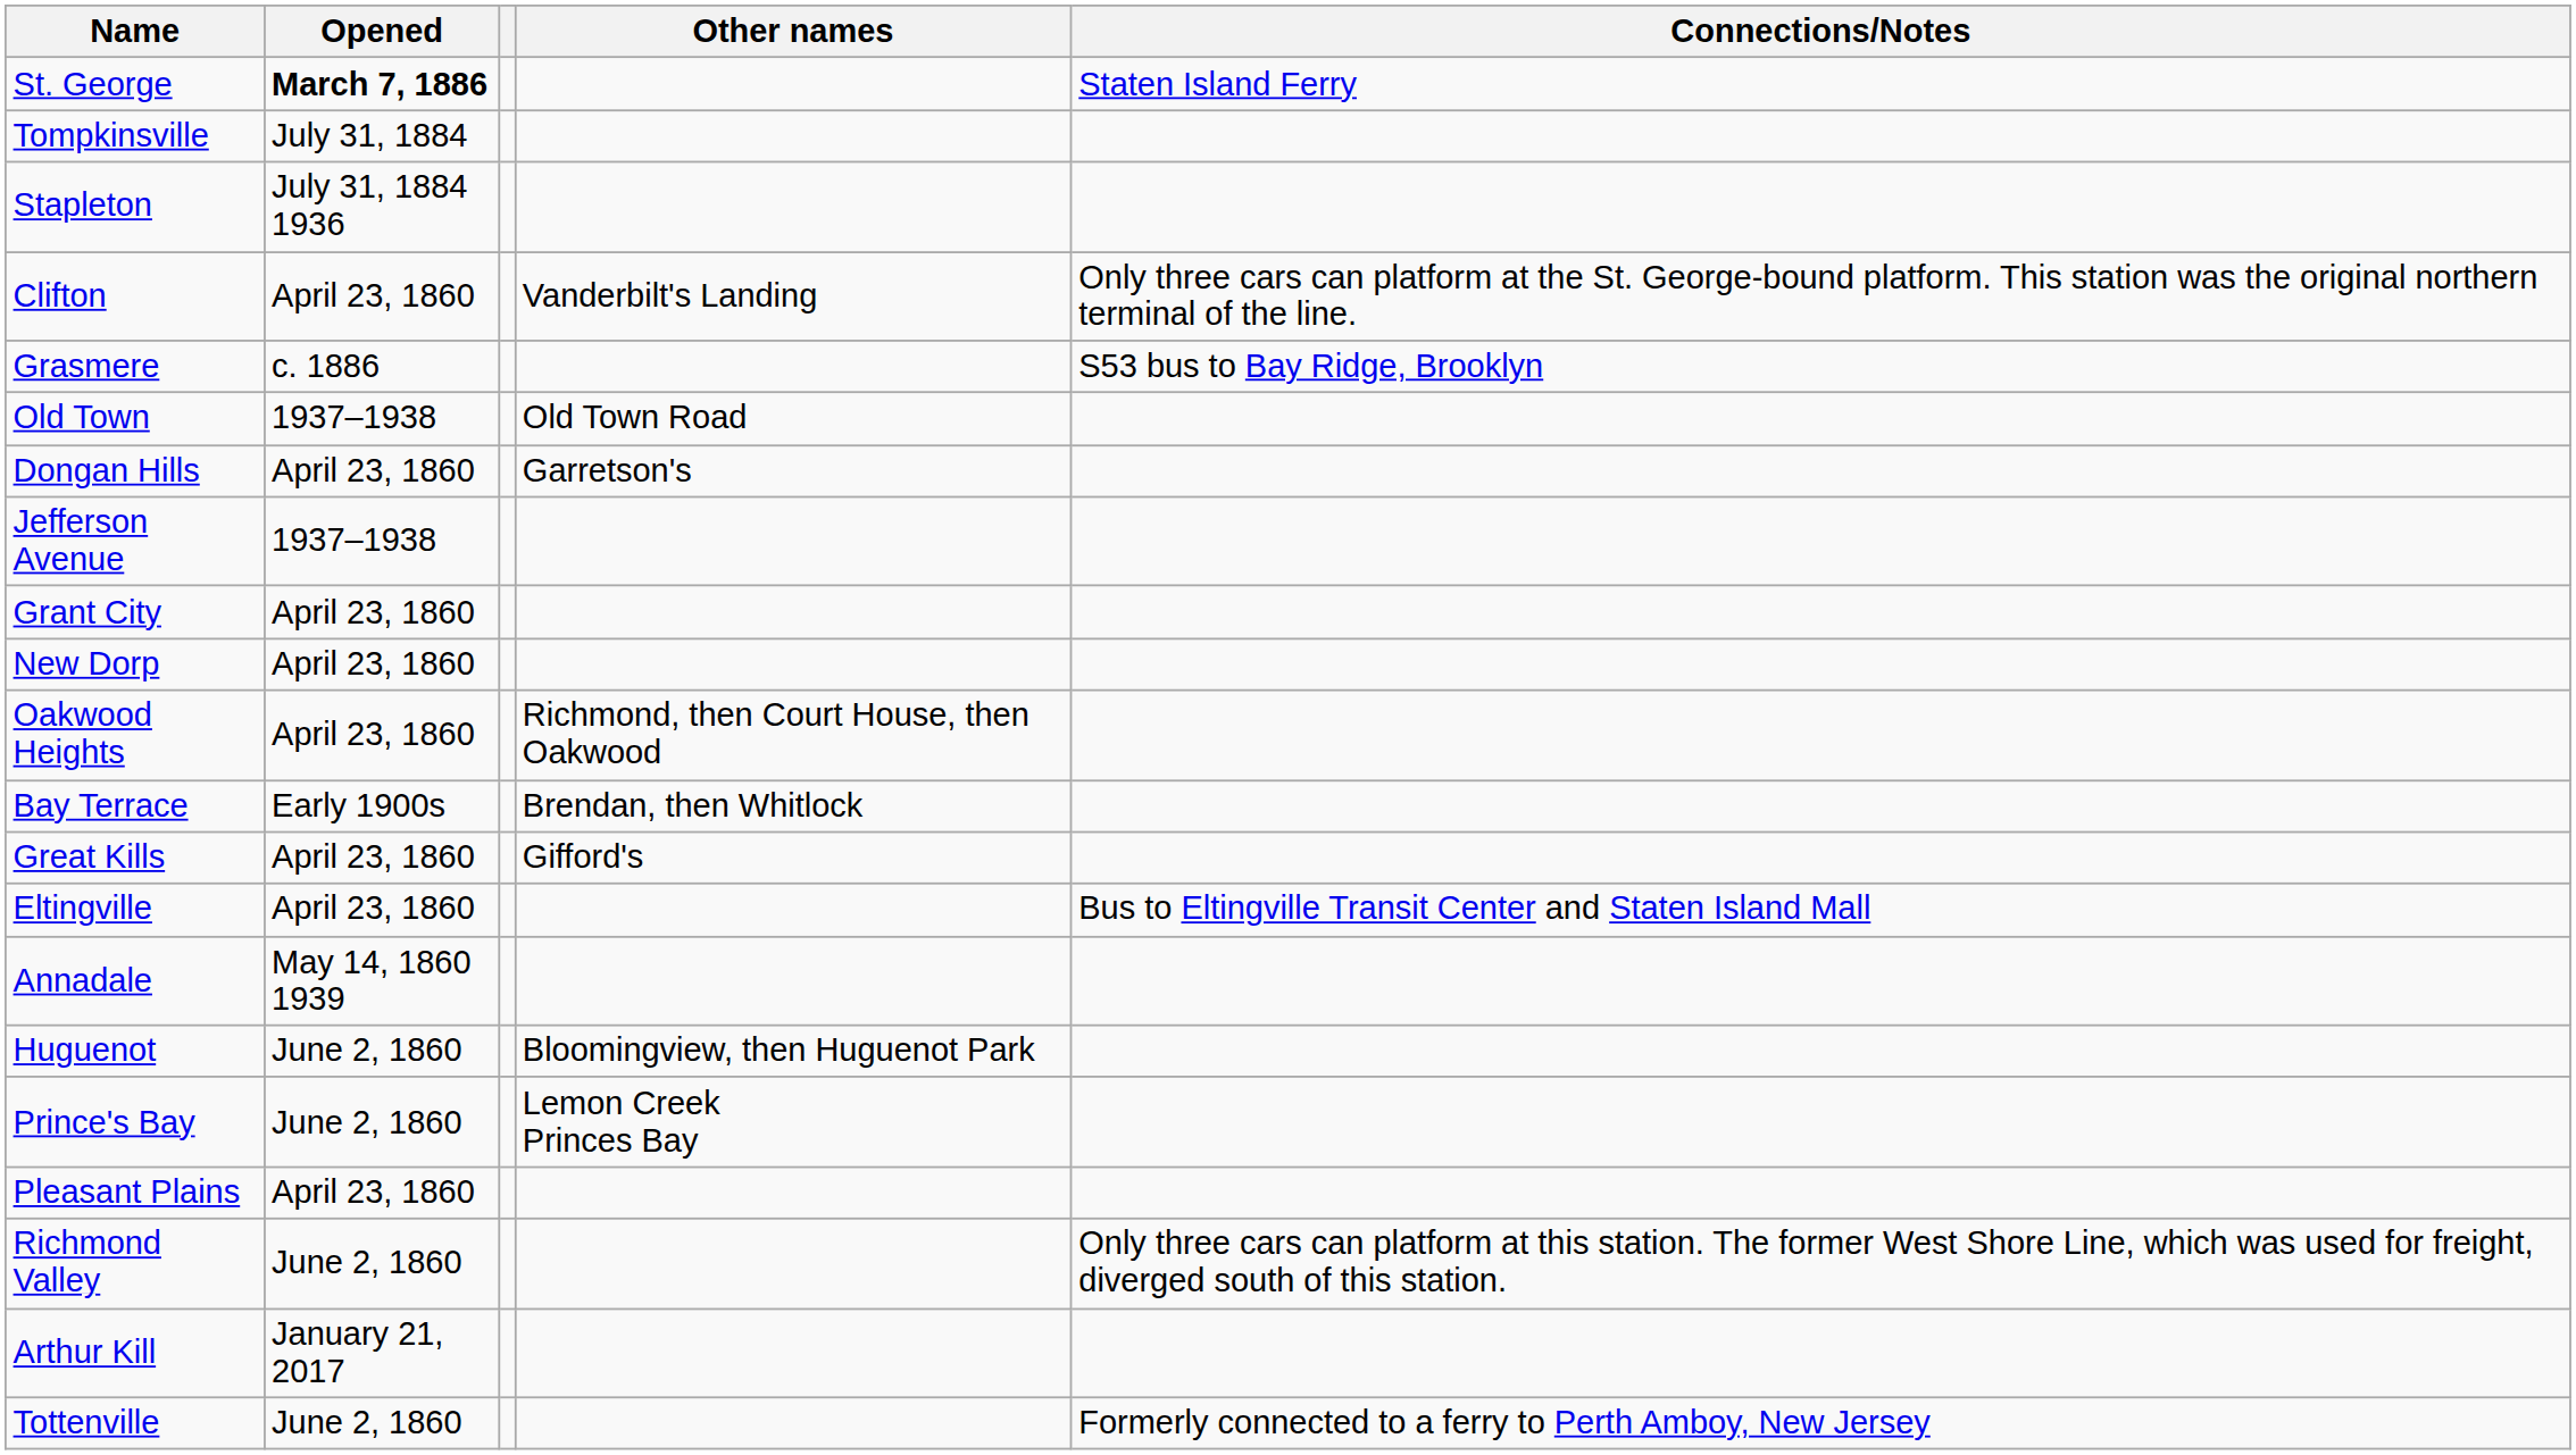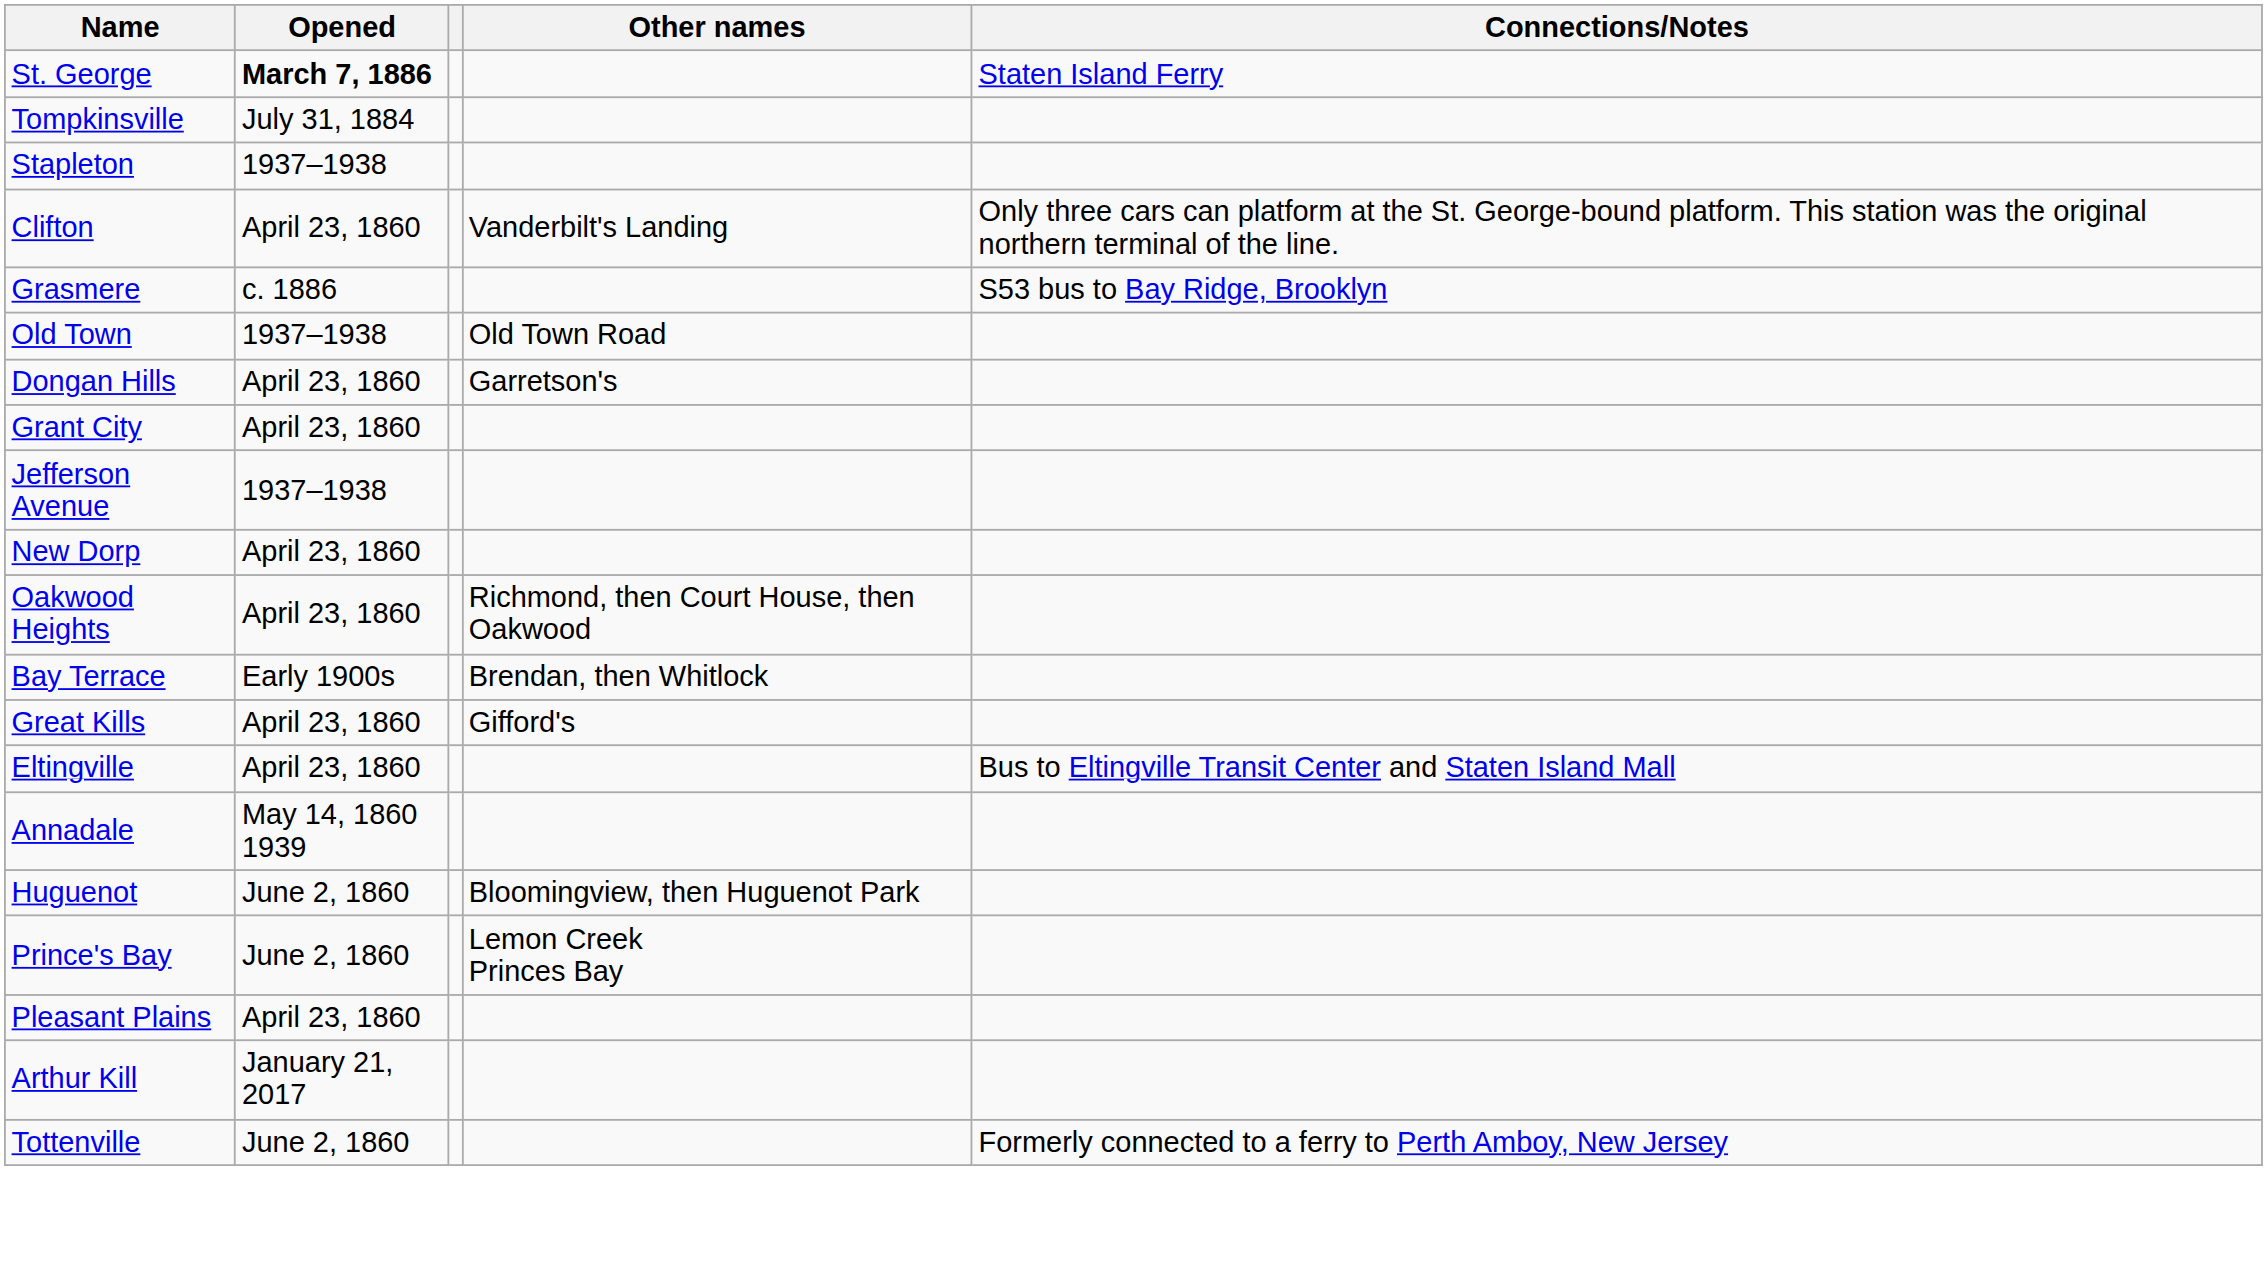Stapleton | Opened: July 31, 1884 1936 -> 1937–1938
rows swapped: Jefferson Avenue <-> Grant City
- row: Richmond Valley | June 2, 1860 | Only three cars can platform at this station. The former West Shore Line, which was used for freight, diverged south of this station.
